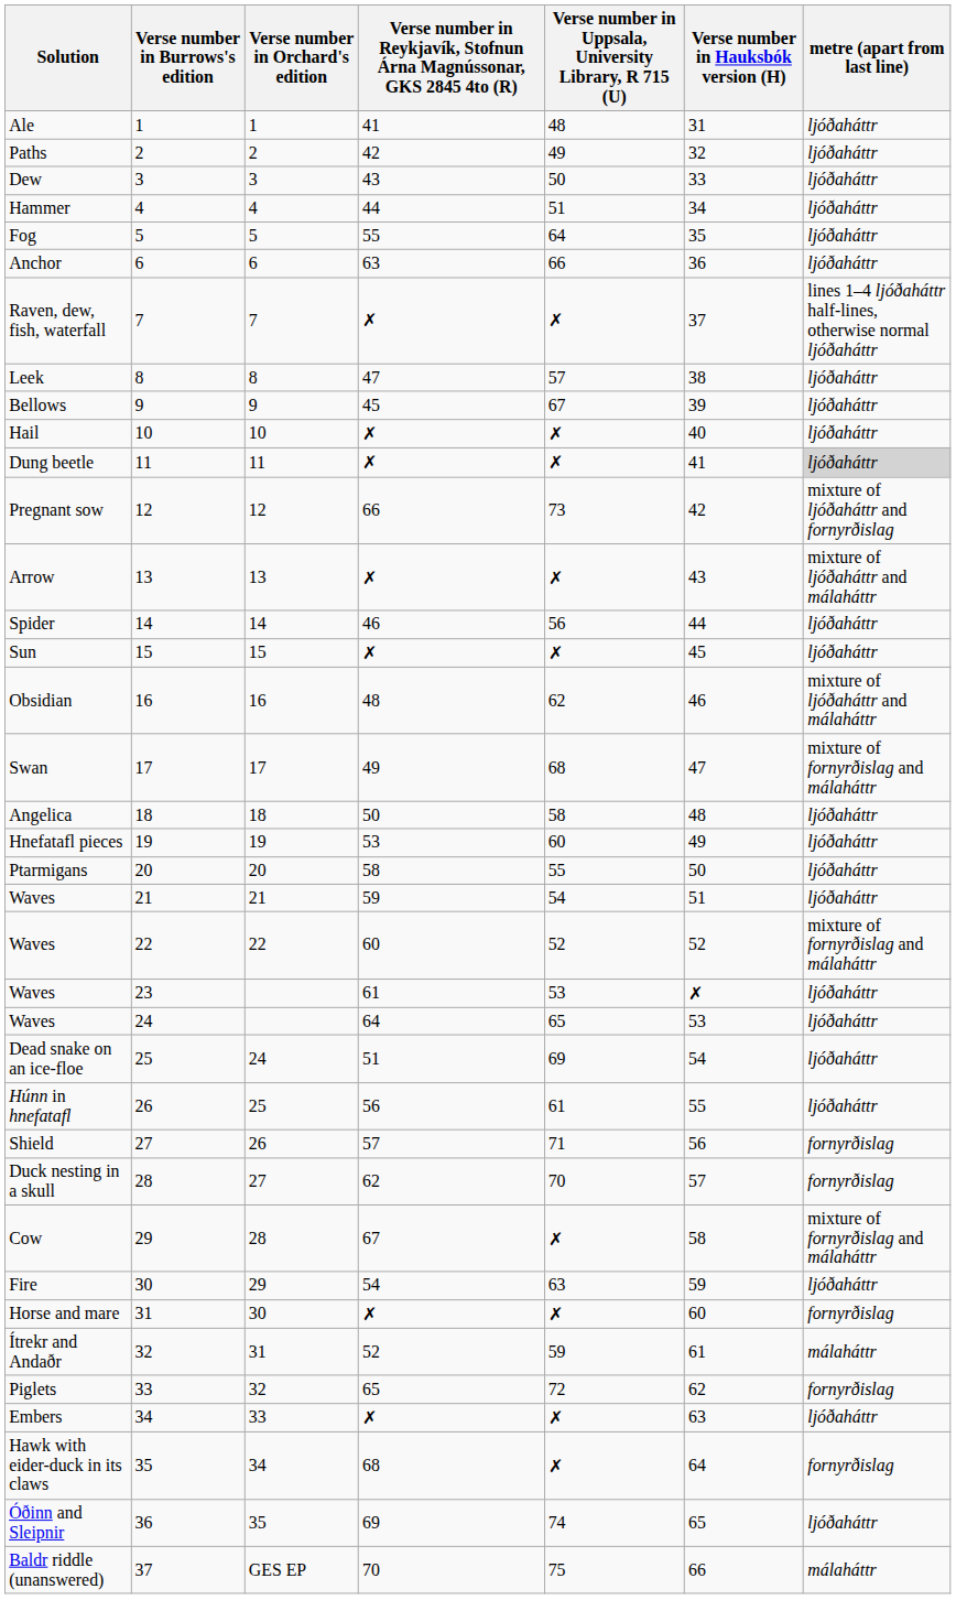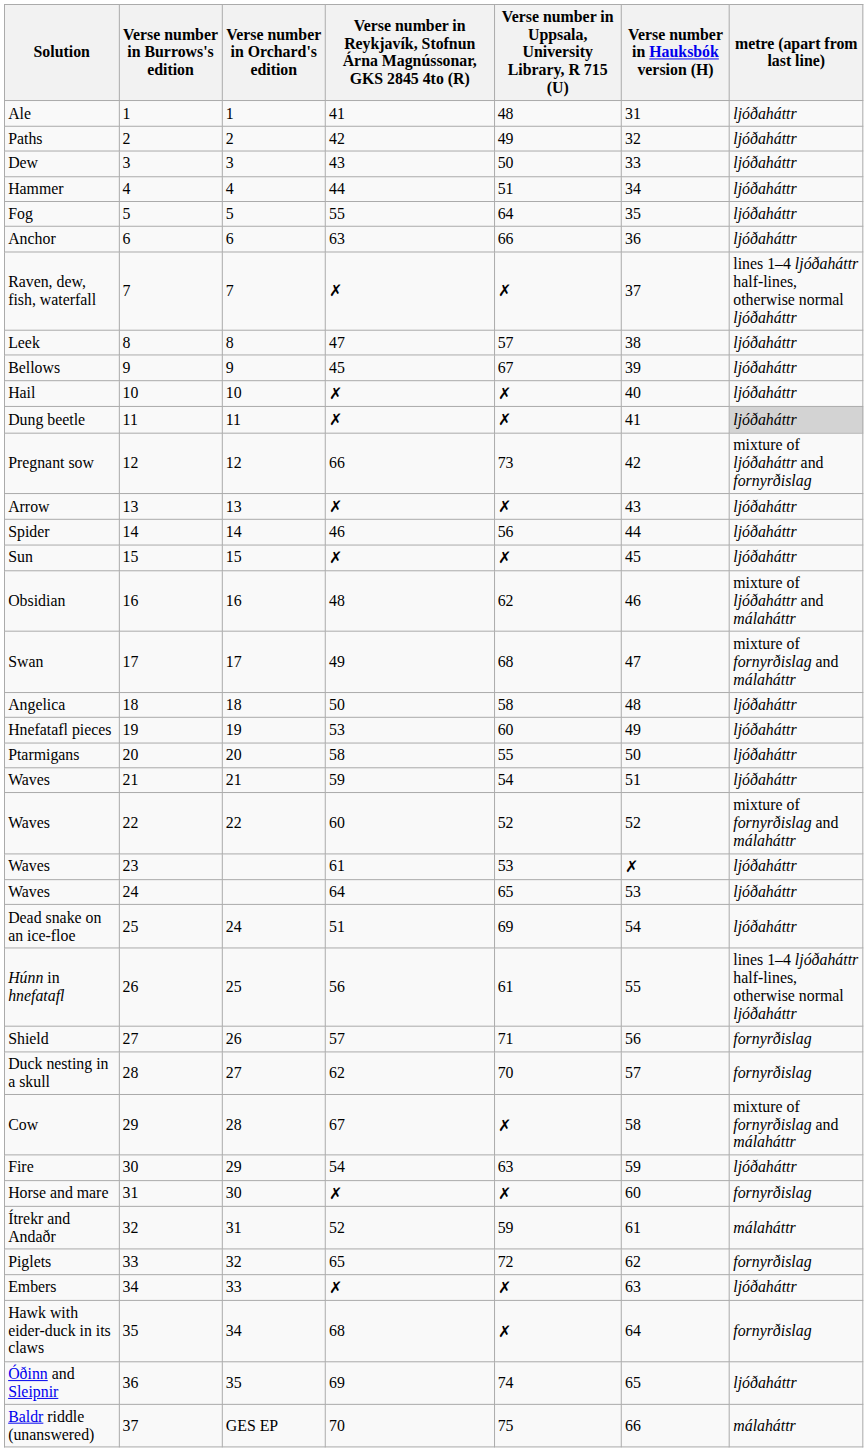Arrow | metre (apart from last line): mixture of ljóðaháttr and málaháttr -> ljóðaháttr
Húnn in hnefatafl | metre (apart from last line): ljóðaháttr -> lines 1–4 ljóðaháttr half-lines, otherwise normal ljóðaháttr
